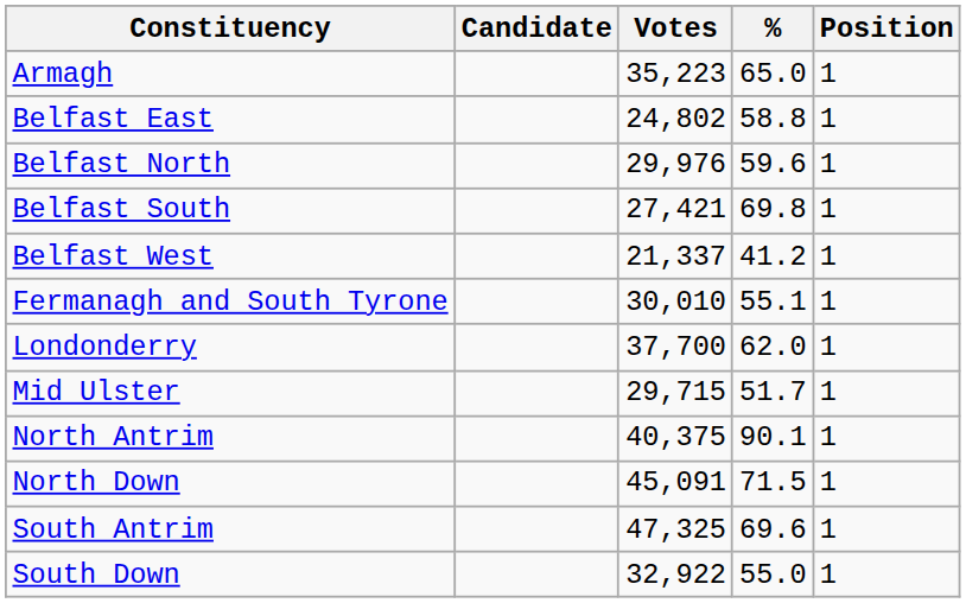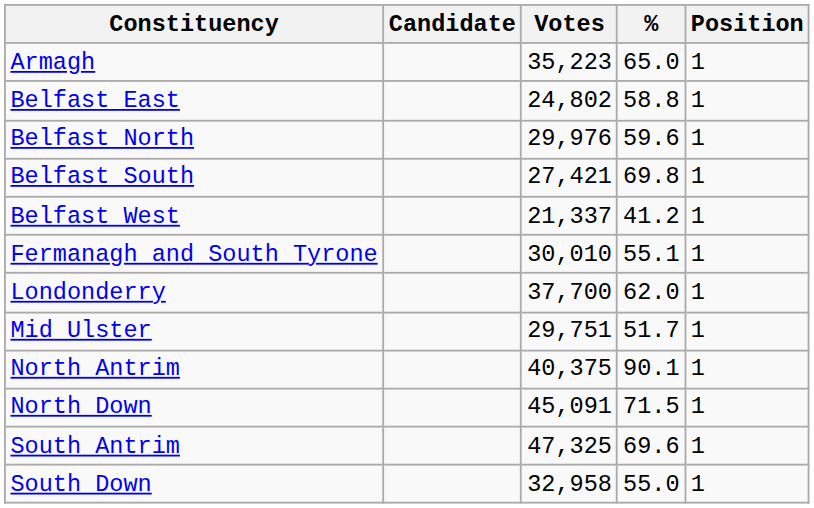Mid Ulster | Votes: 29,715 -> 29,751
South Down | Votes: 32,922 -> 32,958
